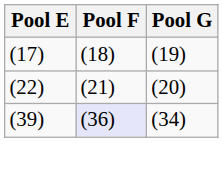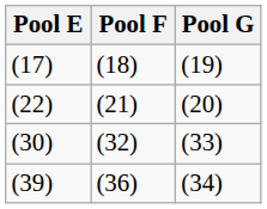+ row: (30) | (32) | (33)
(39) | Pool F: lavender background -> no background
